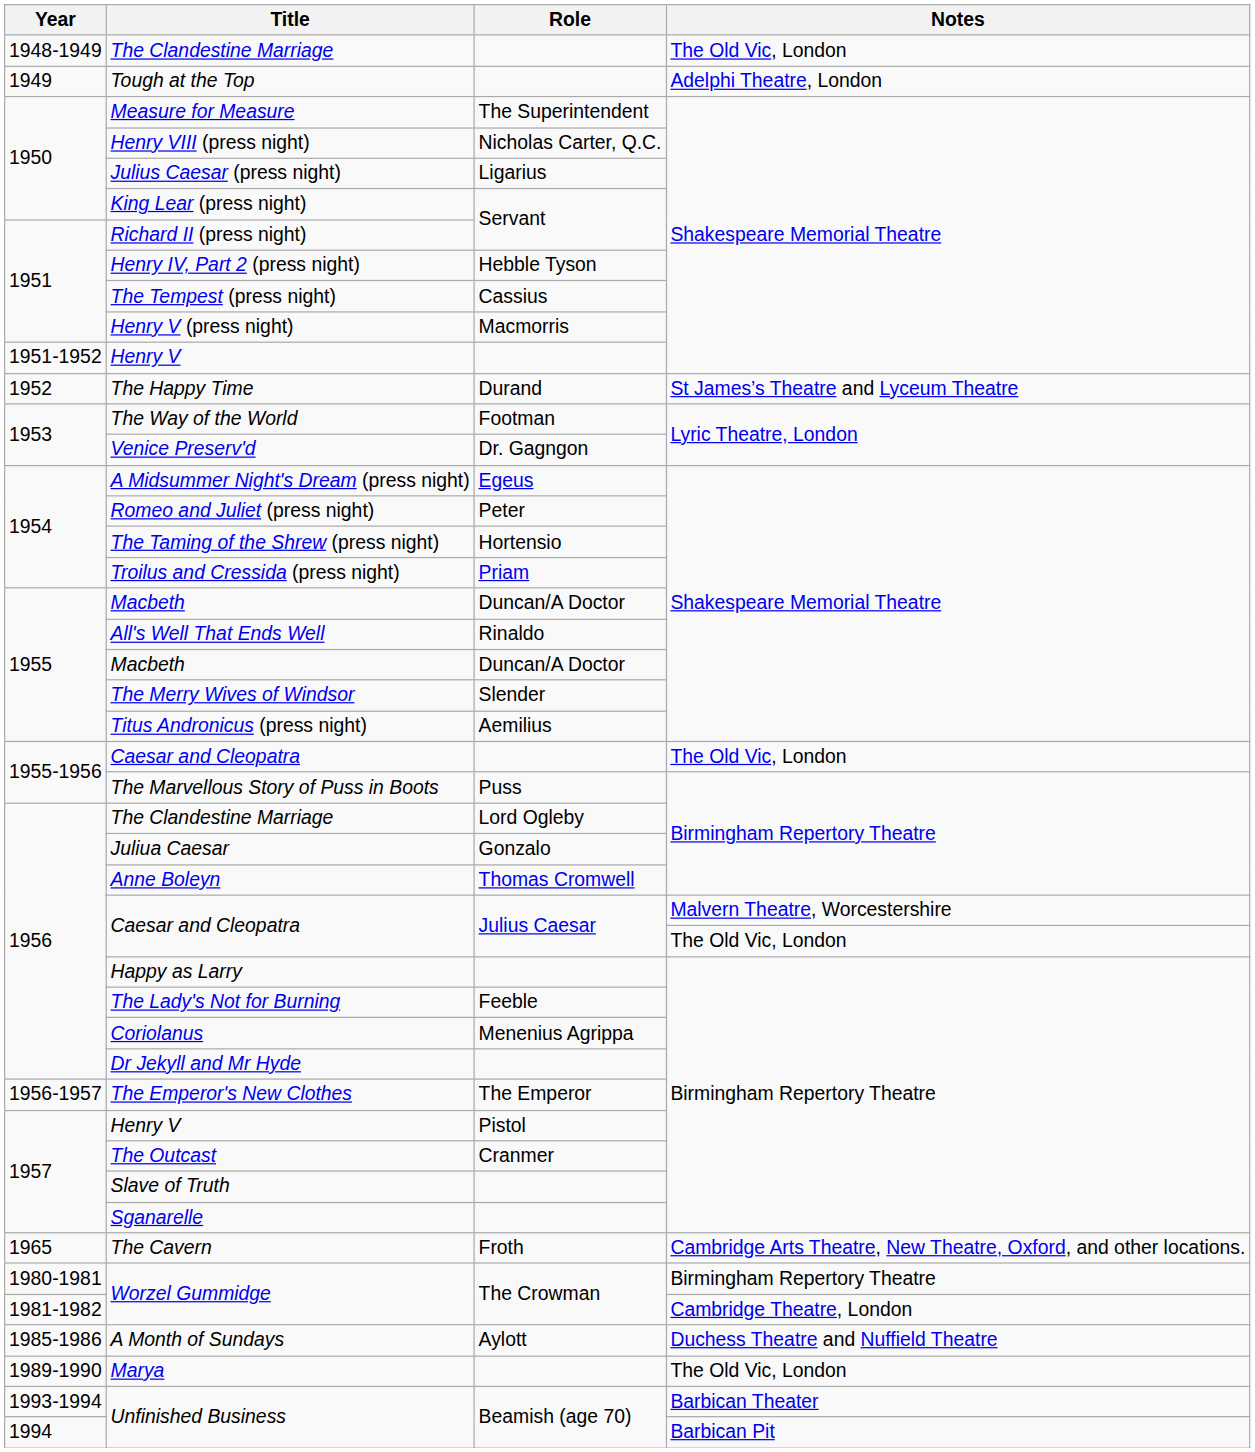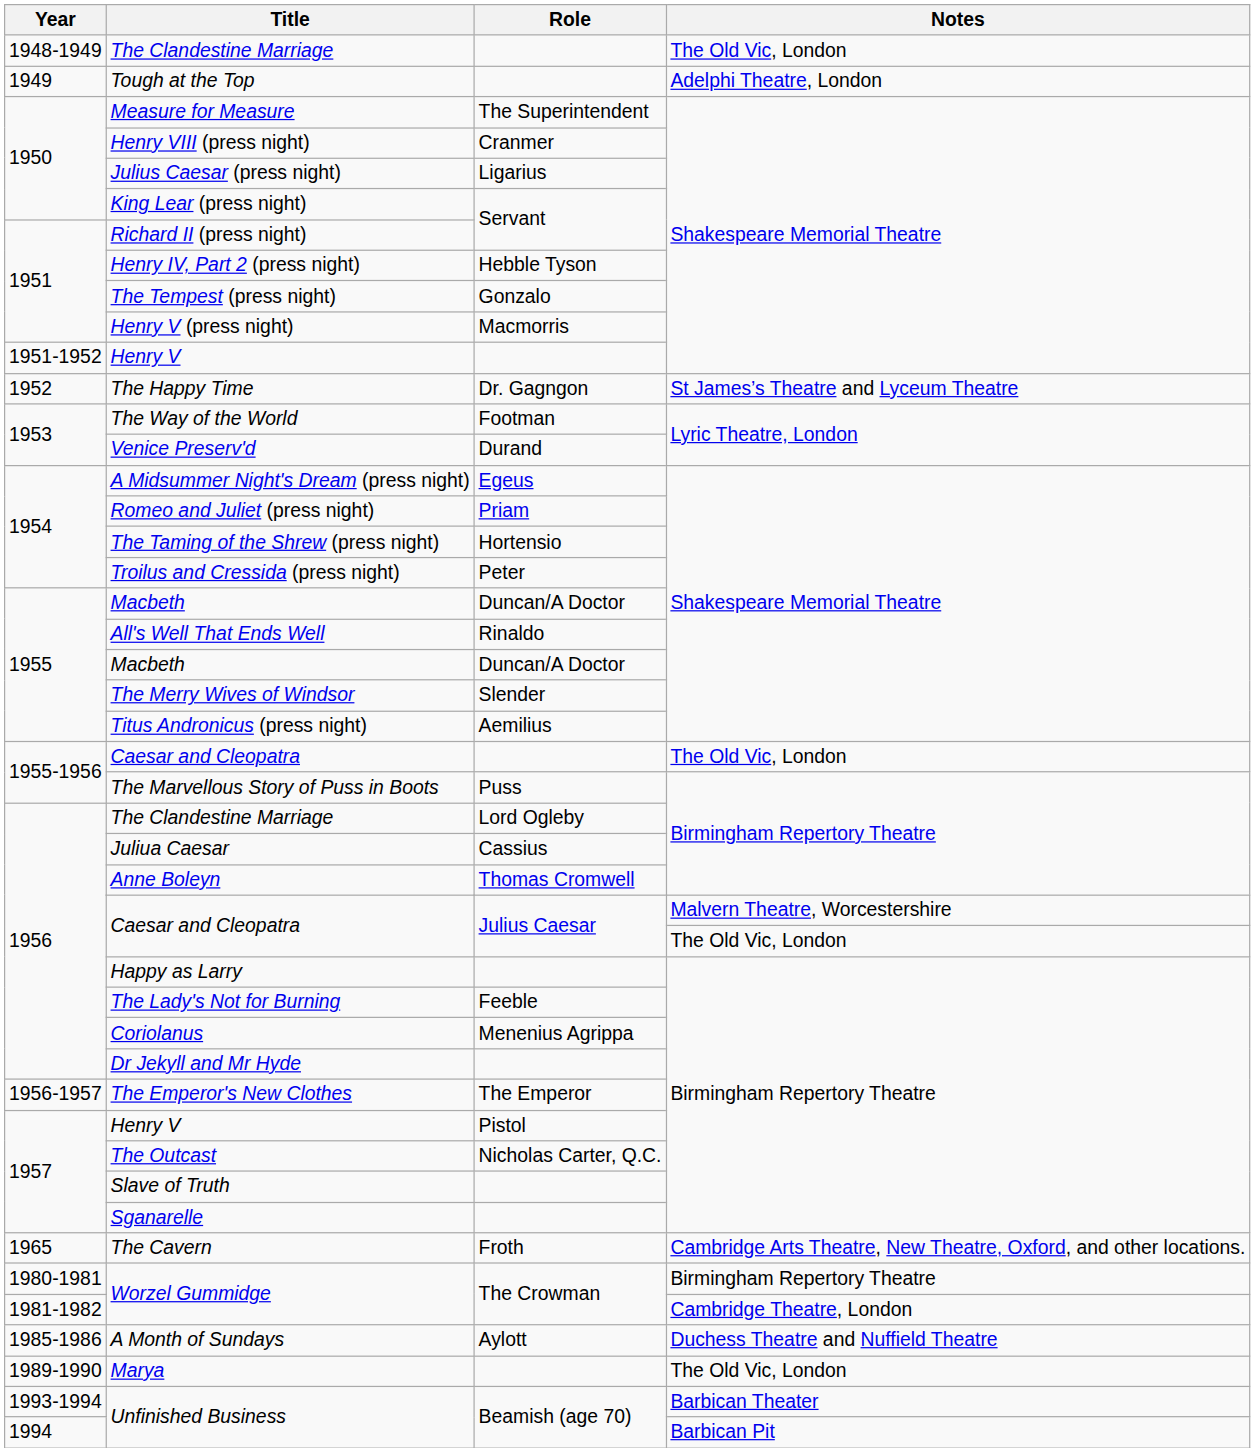Henry VIII (press night) | Role: Nicholas Carter, Q.C. -> Cranmer
The Tempest (press night) | Role: Cassius -> Gonzalo
The Happy Time | Role: Durand -> Dr. Gagngon
Venice Preserv'd | Role: Dr. Gagngon -> Durand
Romeo and Juliet (press night) | Role: Peter -> Priam
Troilus and Cressida (press night) | Role: Priam -> Peter
Juliua Caesar | Role: Gonzalo -> Cassius
The Outcast | Role: Cranmer -> Nicholas Carter, Q.C.
